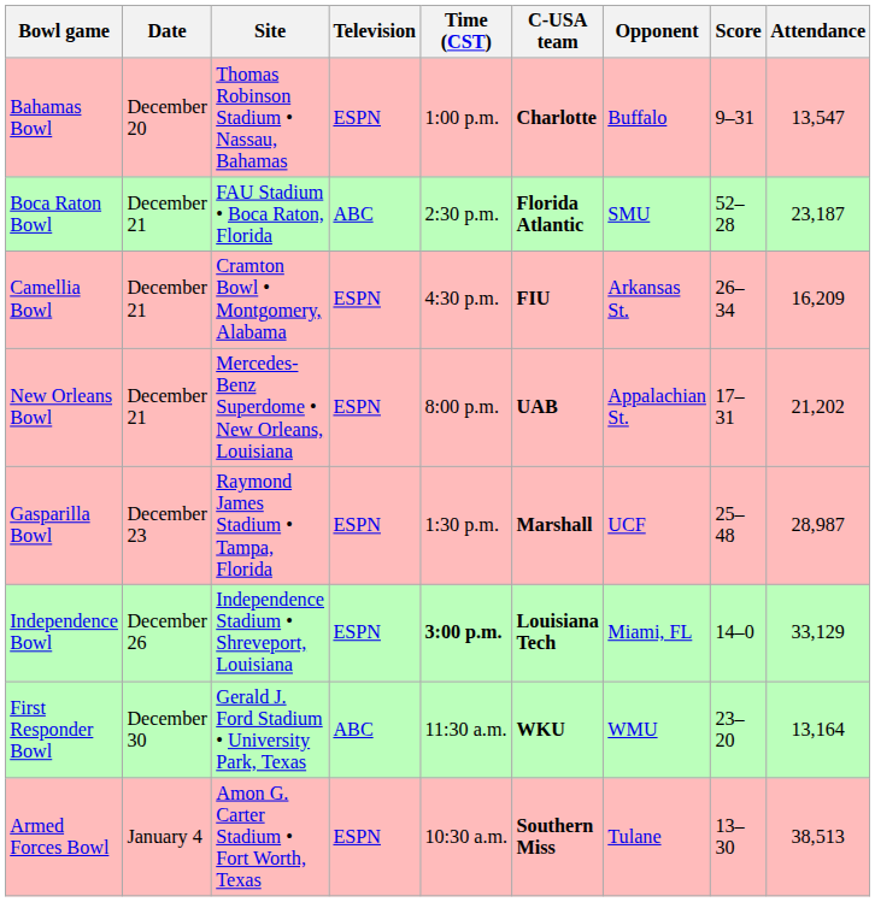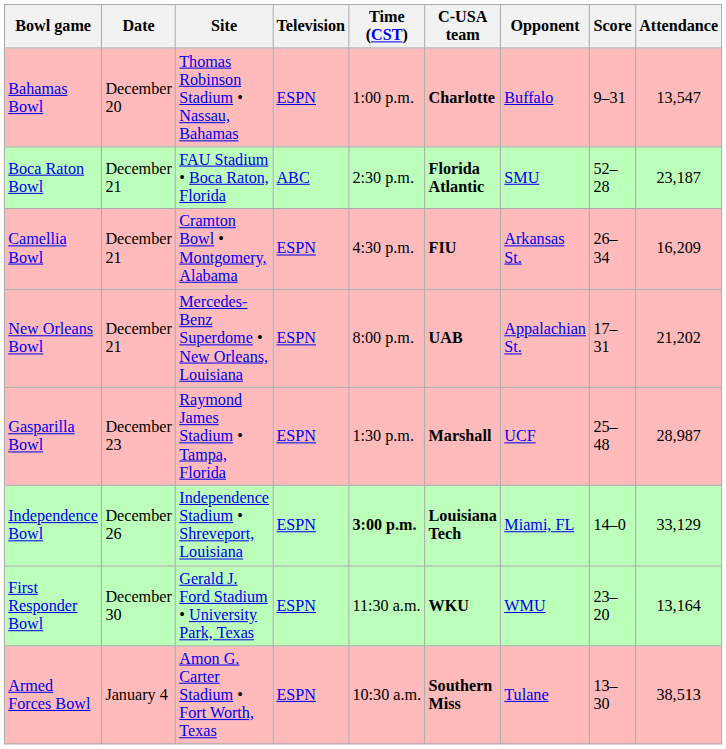First Responder Bowl | Television: ABC -> ESPN
